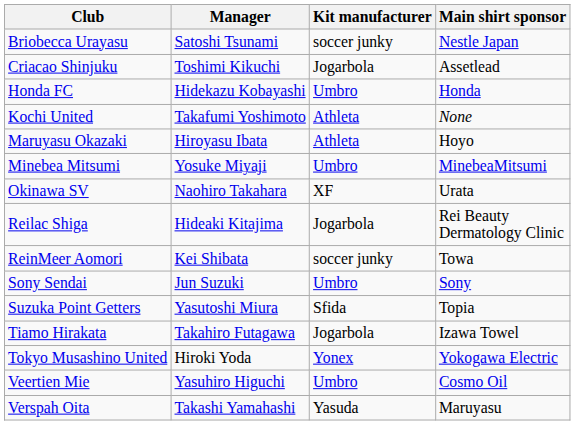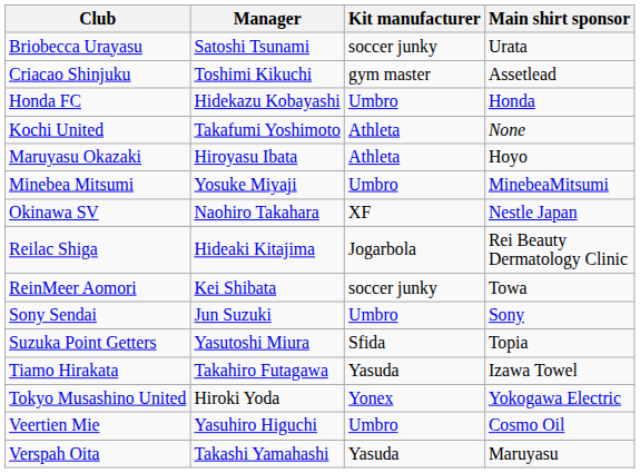Briobecca Urayasu | Main shirt sponsor: Nestle Japan -> Urata
Criacao Shinjuku | Kit manufacturer: Jogarbola -> gym master
Okinawa SV | Main shirt sponsor: Urata -> Nestle Japan
Tiamo Hirakata | Kit manufacturer: Jogarbola -> Yasuda
